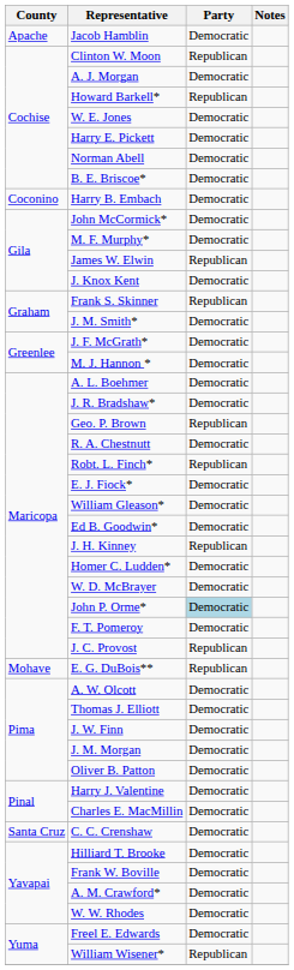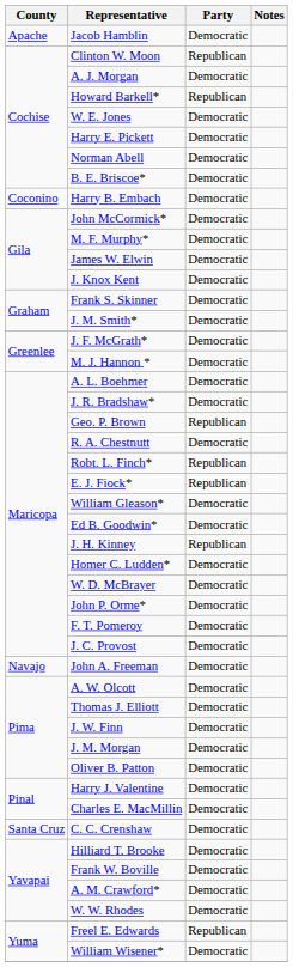James W. Elwin | Party: Republican -> Democratic
Frank S. Skinner | Party: Republican -> Democratic
E. J. Fiock* | Party: Democratic -> Republican
John P. Orme* | Party: lightblue background -> no background
J. C. Provost | Party: Republican -> Democratic
- row: Mohave | E. G. DuBois** | Republican
+ row: Navajo | John A. Freeman | Democratic
Freel E. Edwards | Party: Democratic -> Republican
William Wisener* | Party: Republican -> Democratic
